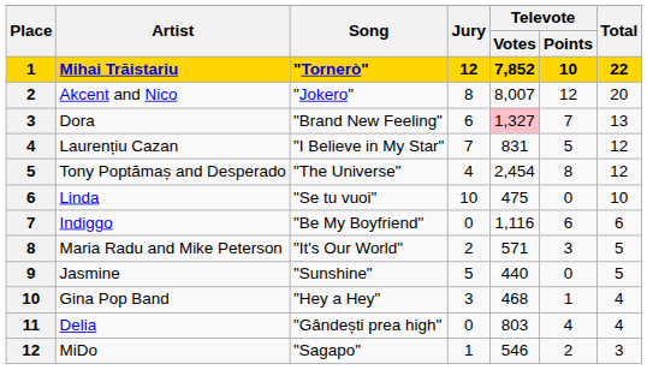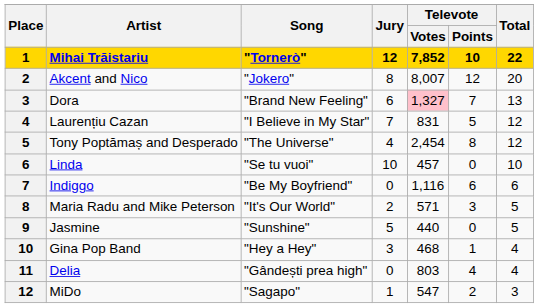Linda | Televote / Votes: 475 -> 457
MiDo | Televote / Votes: 546 -> 547
